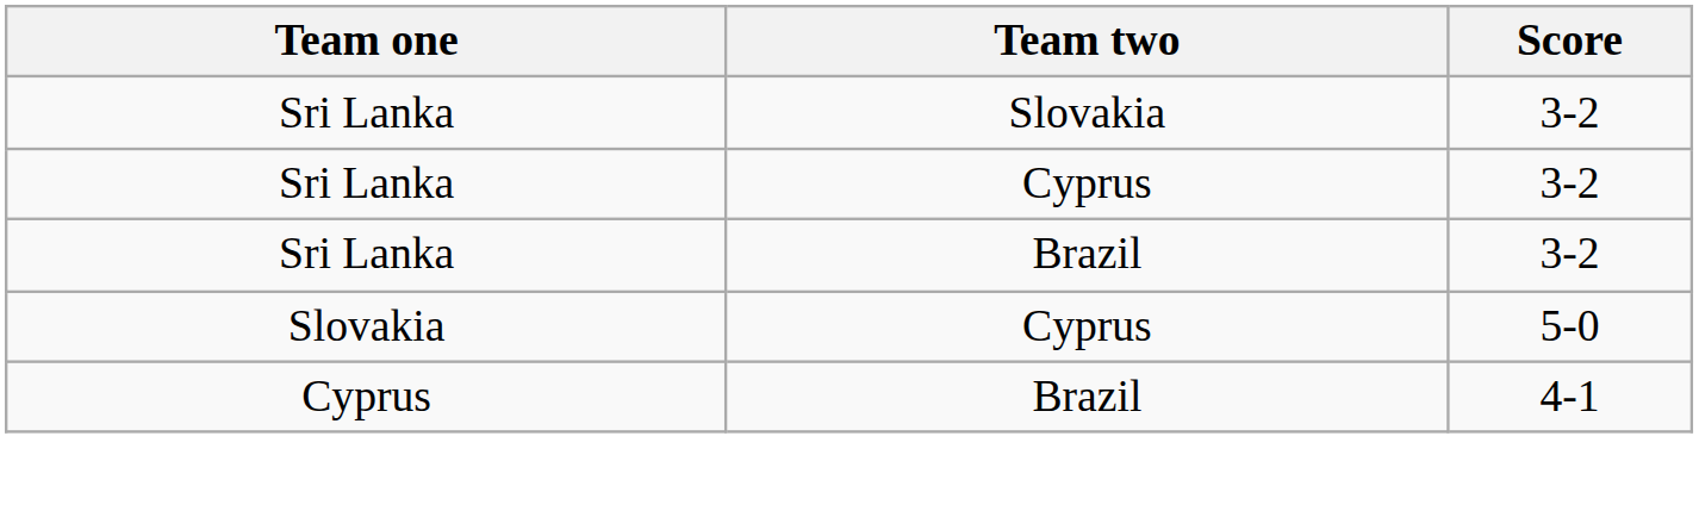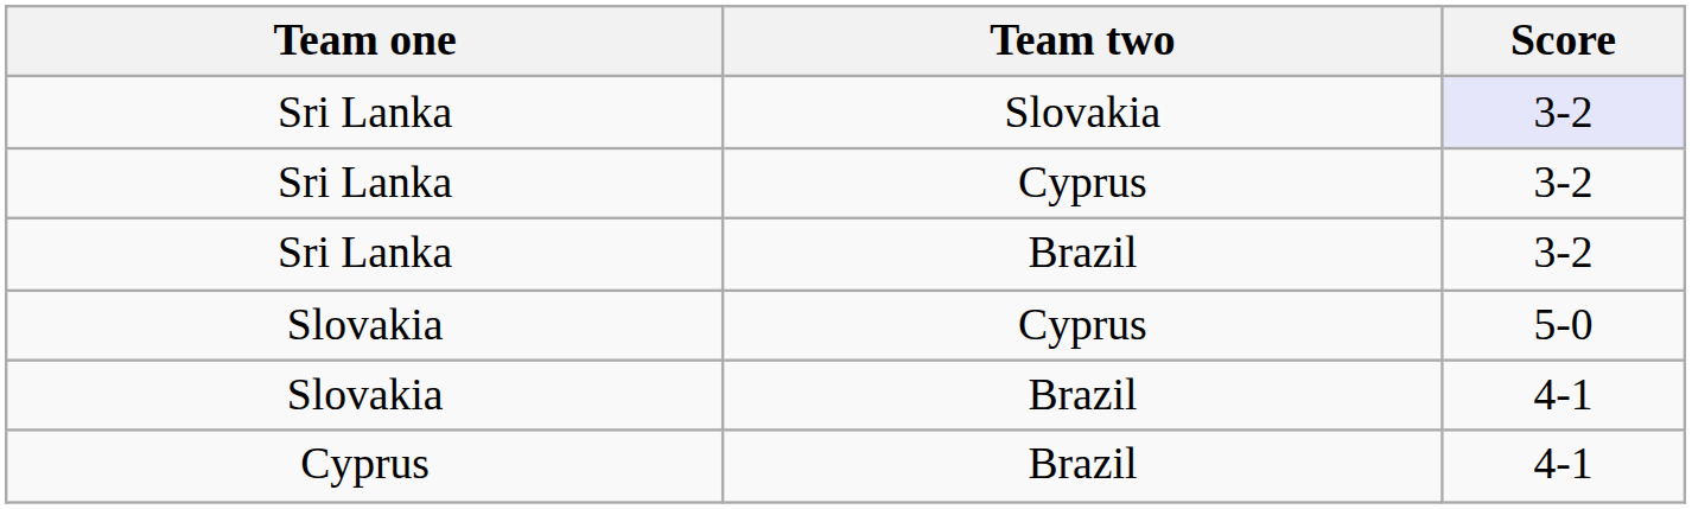Sri Lanka / Slovakia | Score: no background -> lavender background
+ row: Slovakia | Brazil | 4-1
